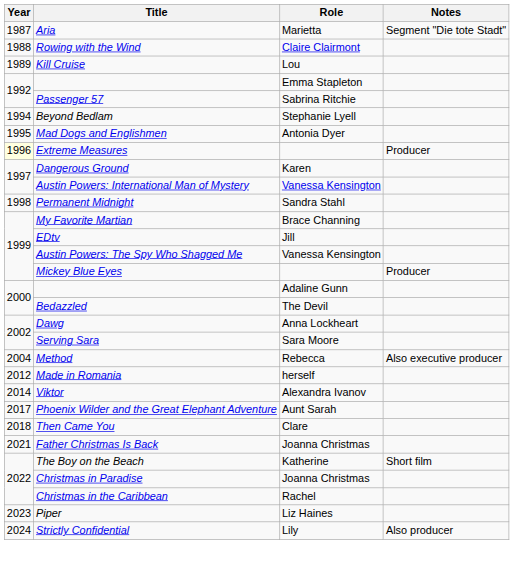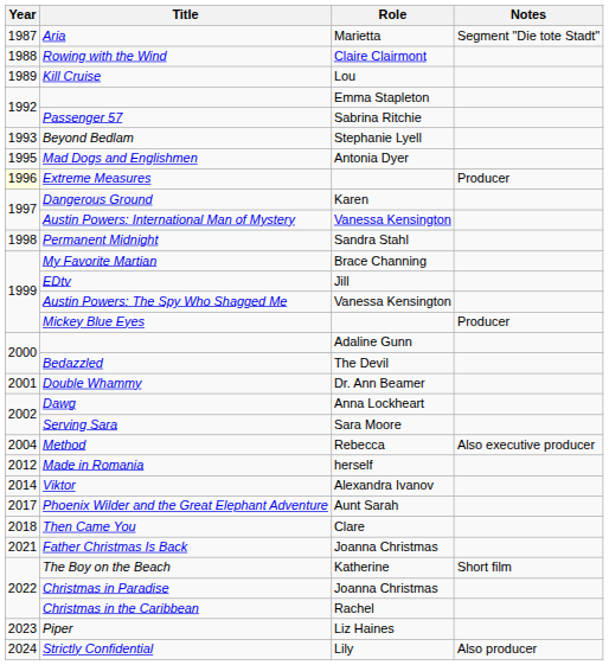Beyond Bedlam | Year: 1994 -> 1993
+ row: 2001 | Double Whammy | Dr. Ann Beamer
